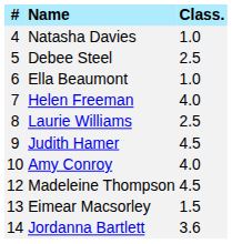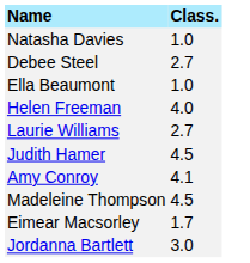- column: # | 4 | 5 | 6 | 7 | 8 | 9 | 10 | 12 | 13 | 14
Debee Steel | Class.: 2.5 -> 2.7
Laurie Williams | Class.: 2.5 -> 2.7
Amy Conroy | Class.: 4.0 -> 4.1
Eimear Macsorley | Class.: 1.5 -> 1.7
Jordanna Bartlett | Class.: 3.6 -> 3.0
